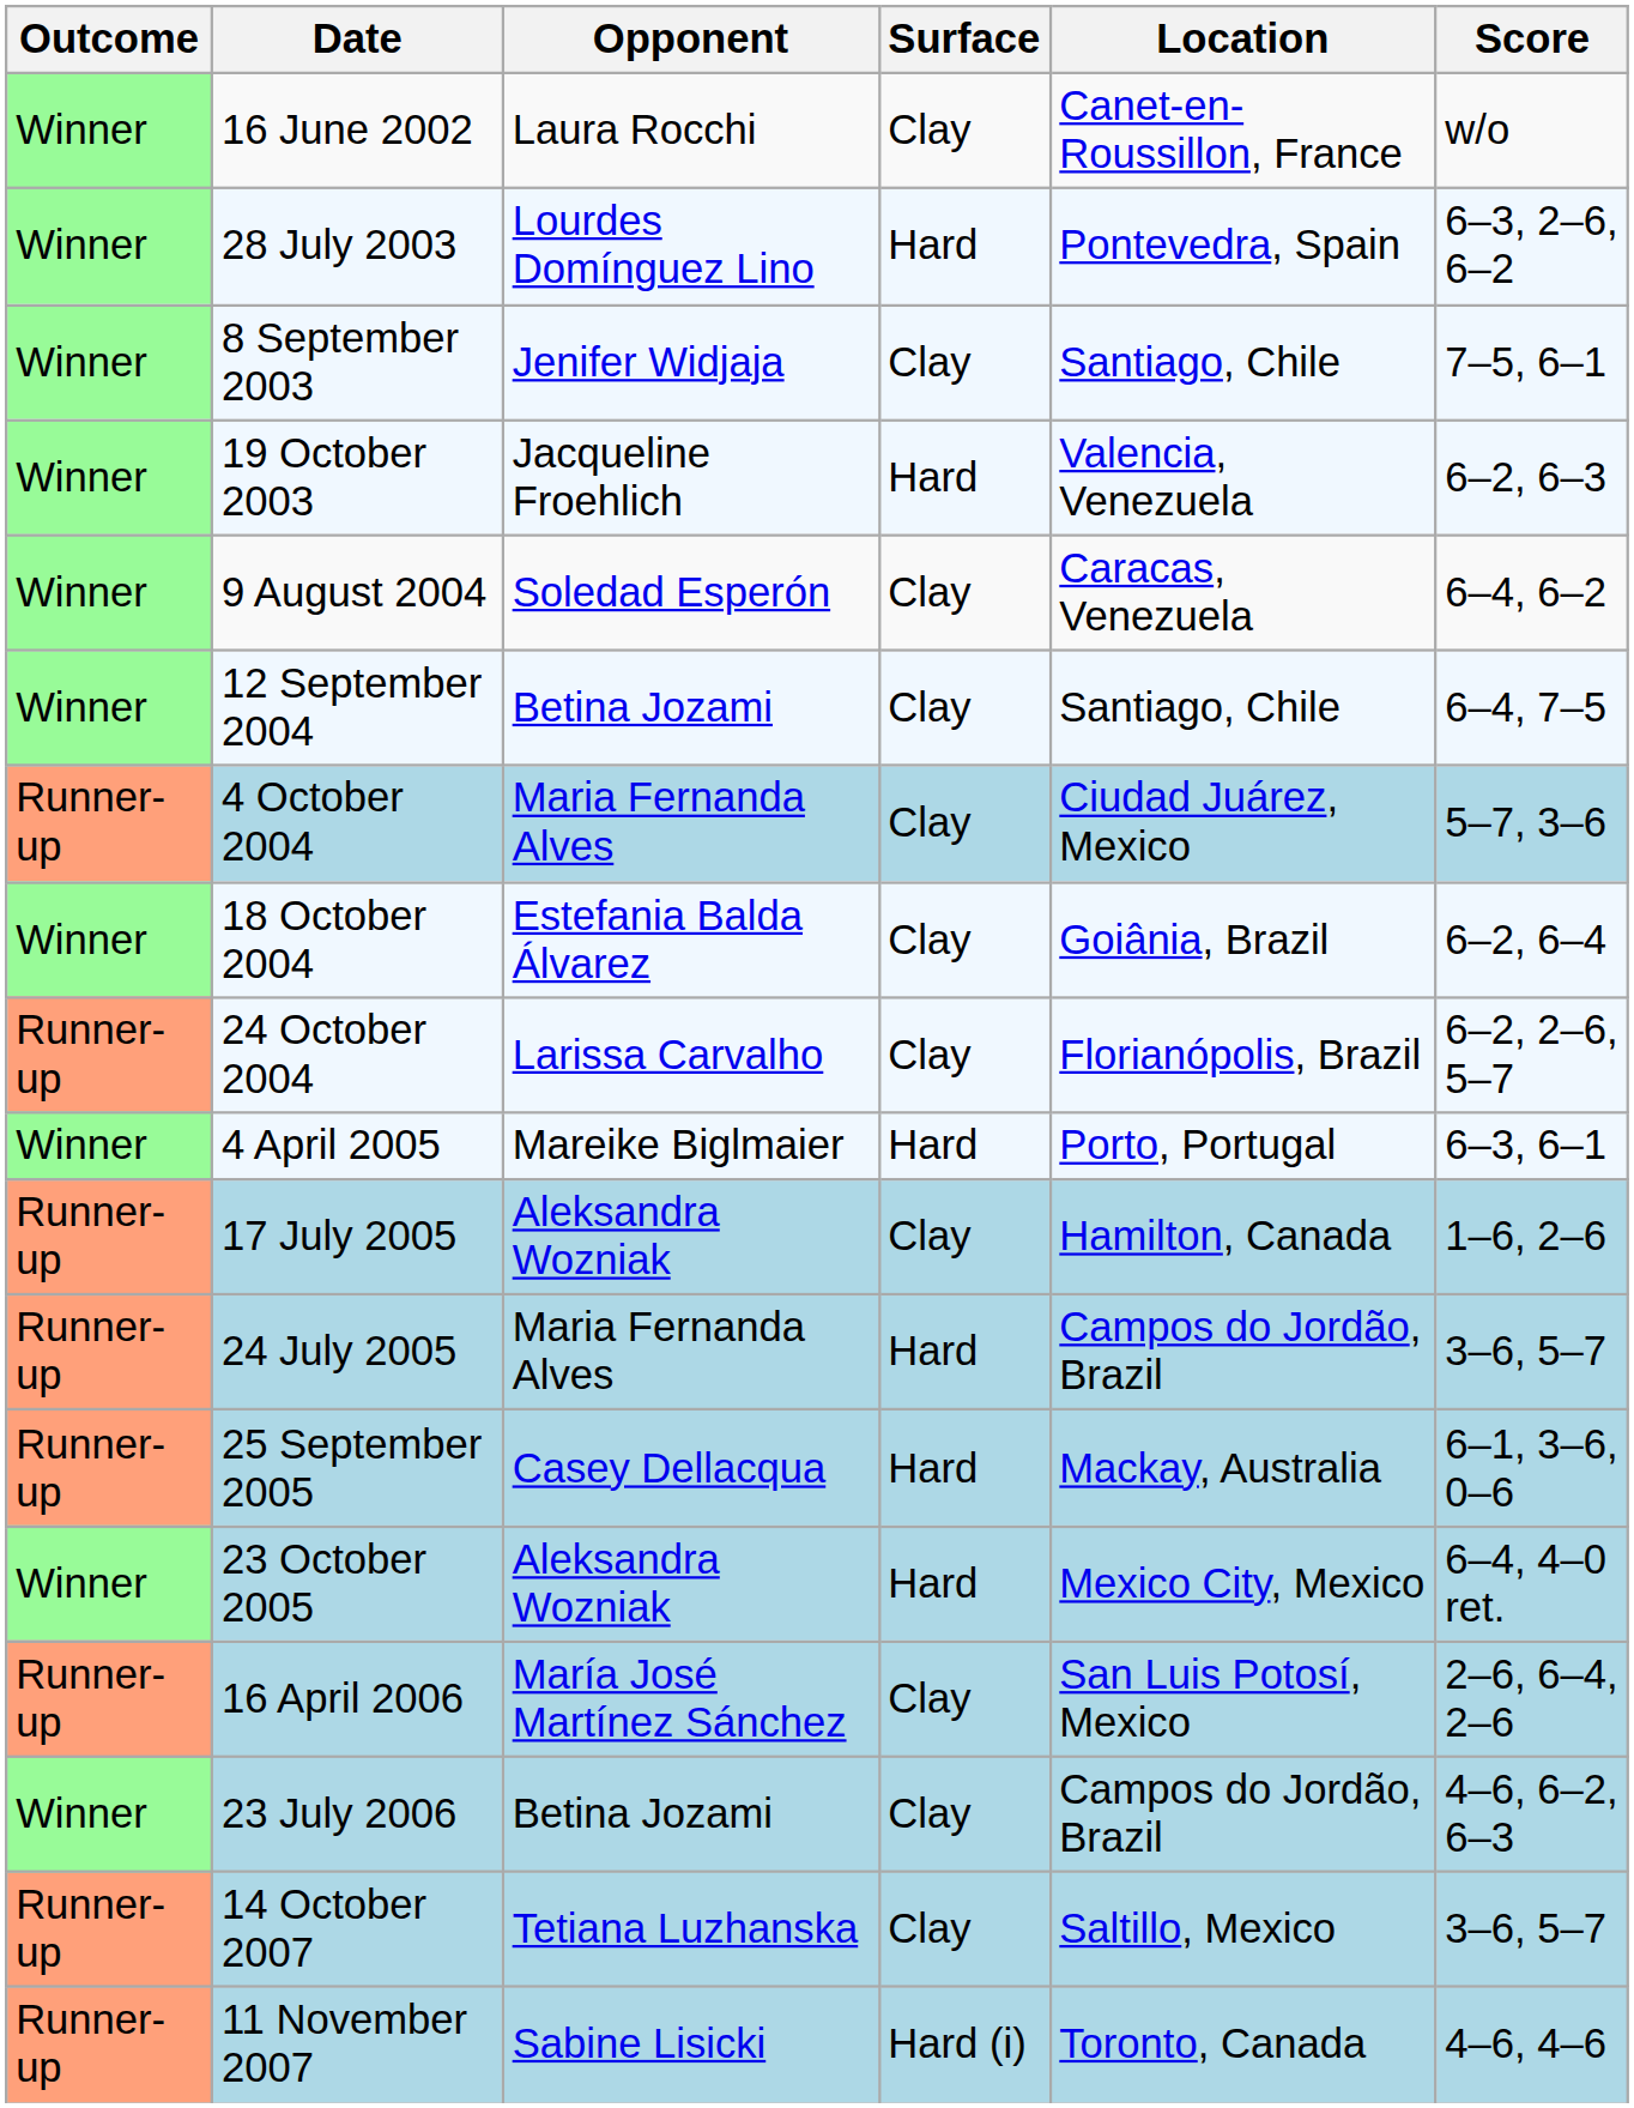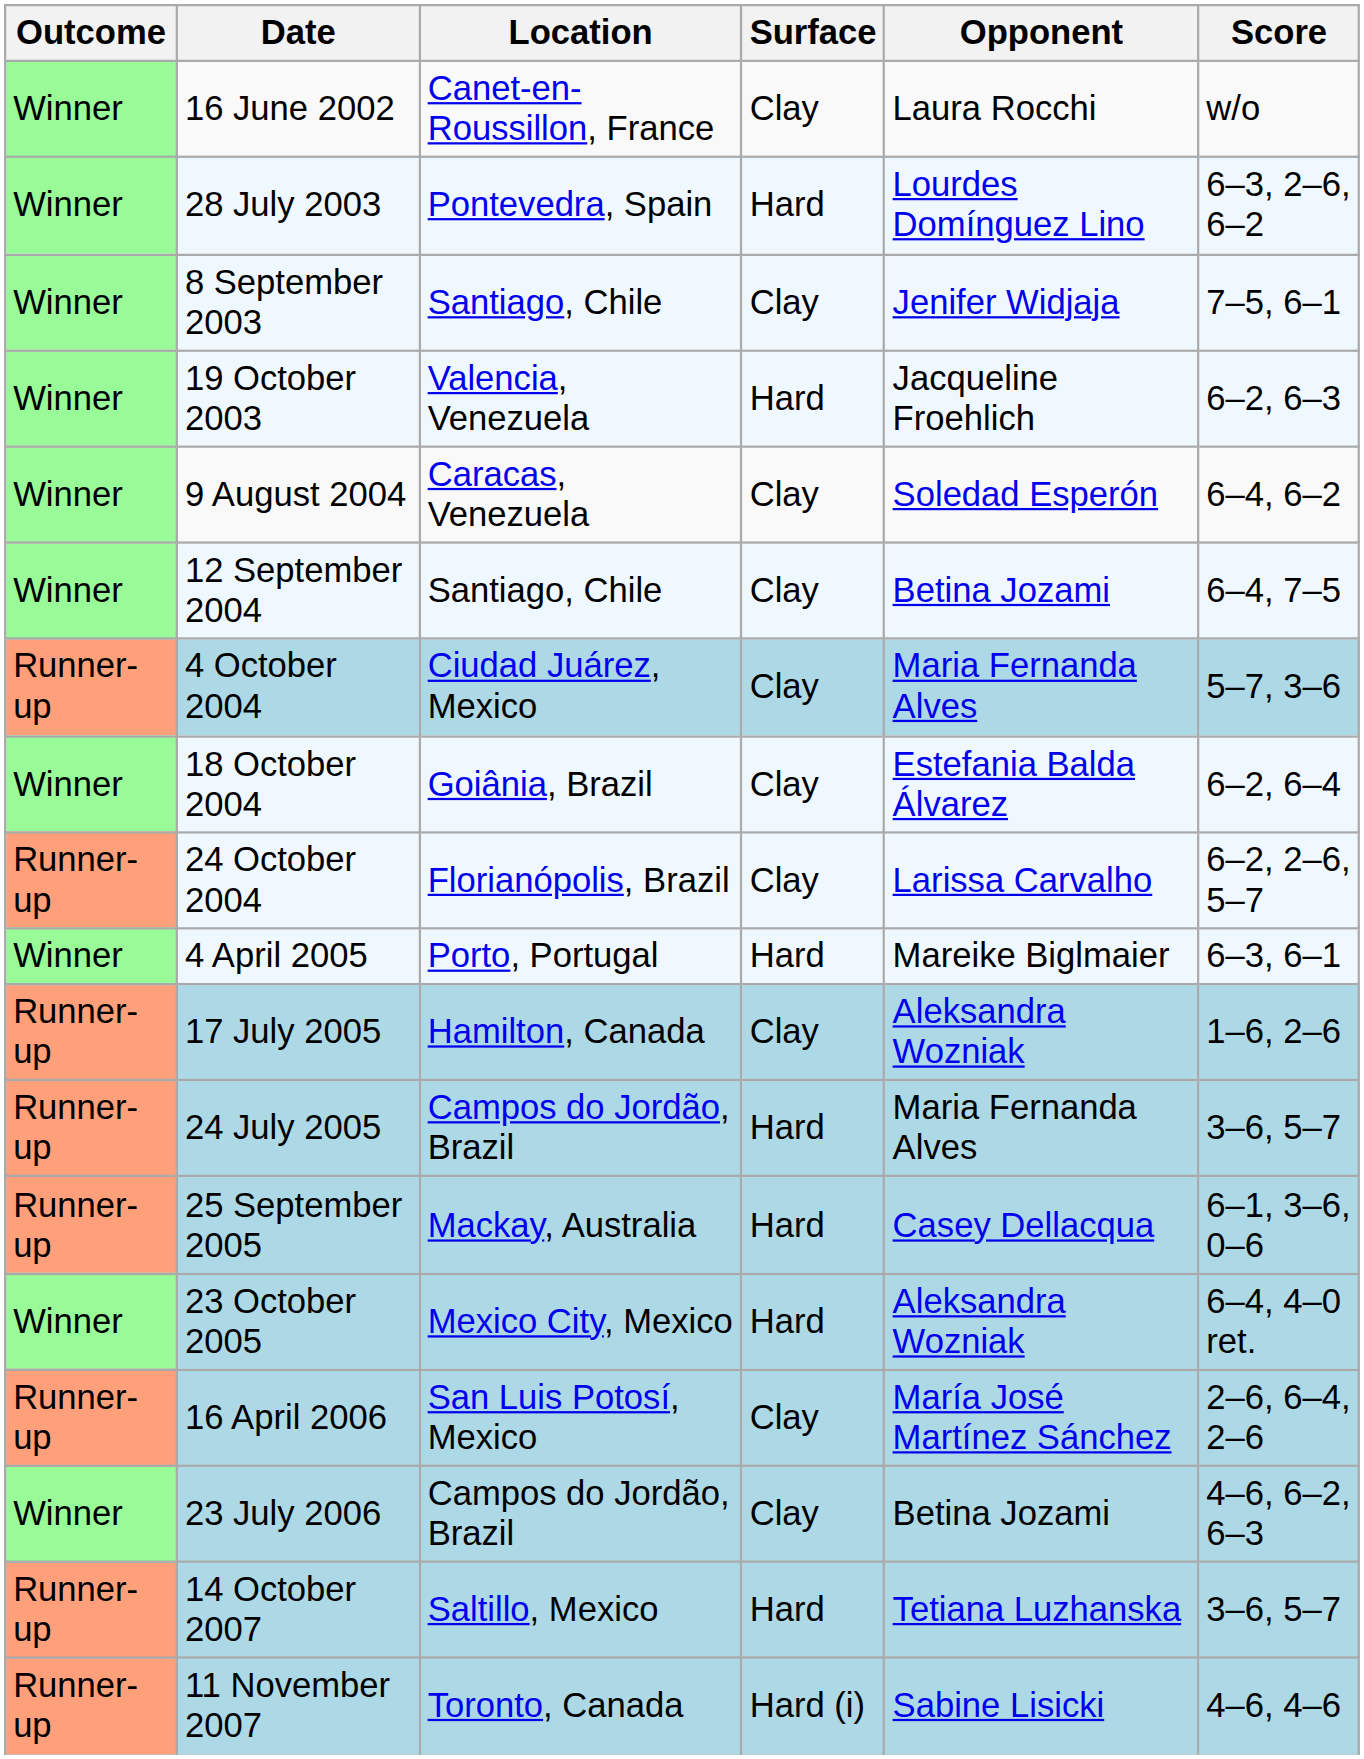columns swapped: Location <-> Opponent
14 October 2007 | Surface: Clay -> Hard
